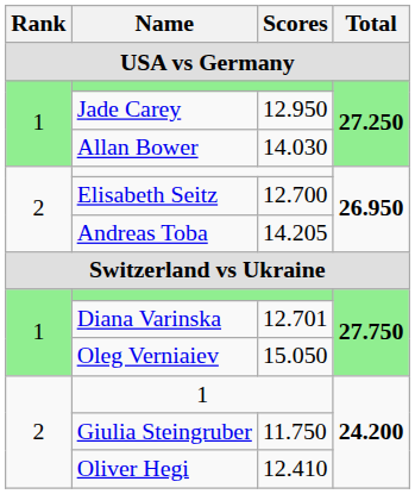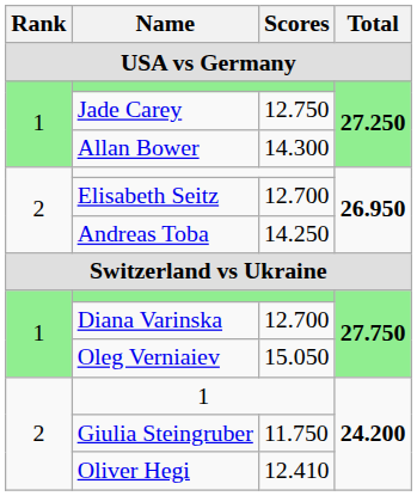Jade Carey | Scores: 12.950 -> 12.750
Allan Bower | Scores: 14.030 -> 14.300
Andreas Toba | Scores: 14.205 -> 14.250
Diana Varinska | Scores: 12.701 -> 12.700
